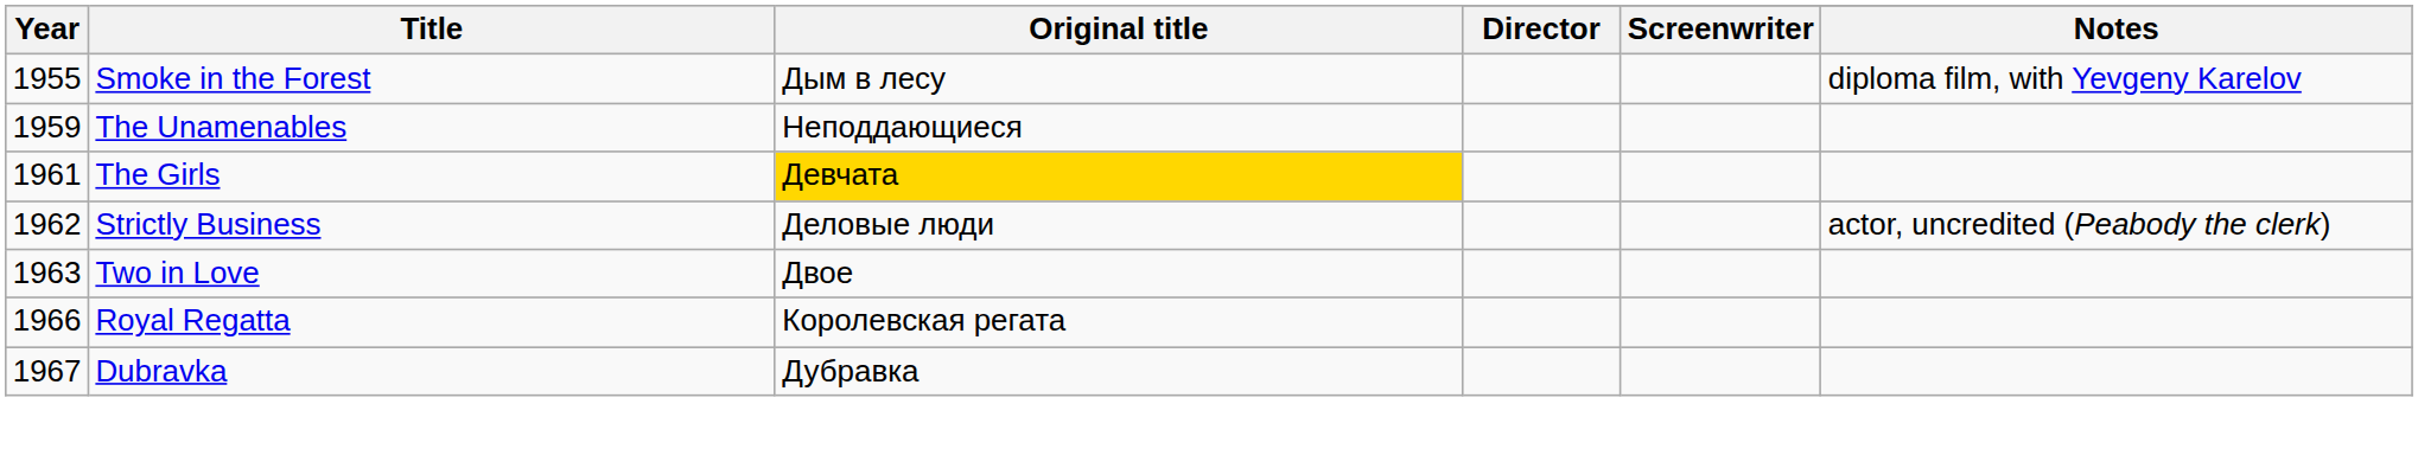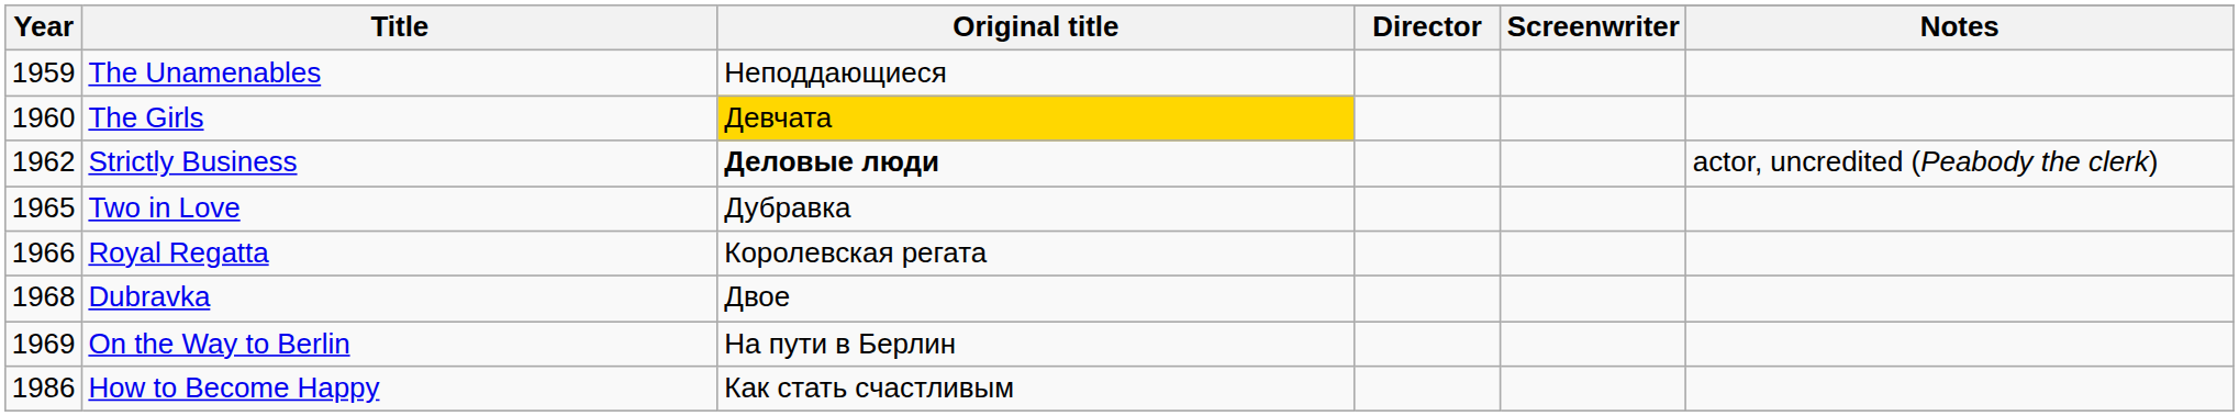- row: 1955 | Smoke in the Forest | Дым в лесу | diploma film, with Yevgeny Karelov
The Girls | Year: 1961 -> 1960
Strictly Business | Original title: normal -> bold
Two in Love | Year: 1963 -> 1965
Two in Love | Original title: Двое -> Дубравка
Dubravka | Year: 1967 -> 1968
Dubravka | Original title: Дубравка -> Двое
+ row: 1969 | On the Way to Berlin | На пути в Берлин
+ row: 1986 | How to Become Happy | Как стать счастливым
